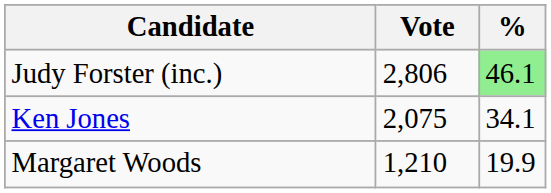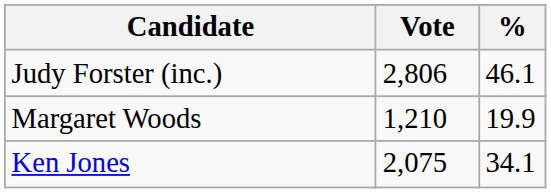Judy Forster (inc.) | %: lightgreen background -> no background
rows swapped: Ken Jones <-> Margaret Woods
